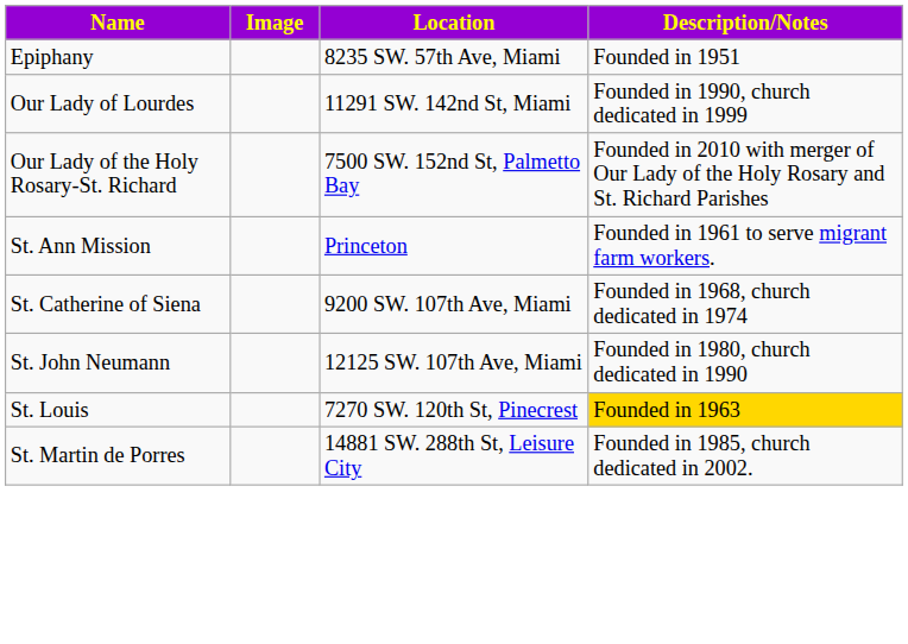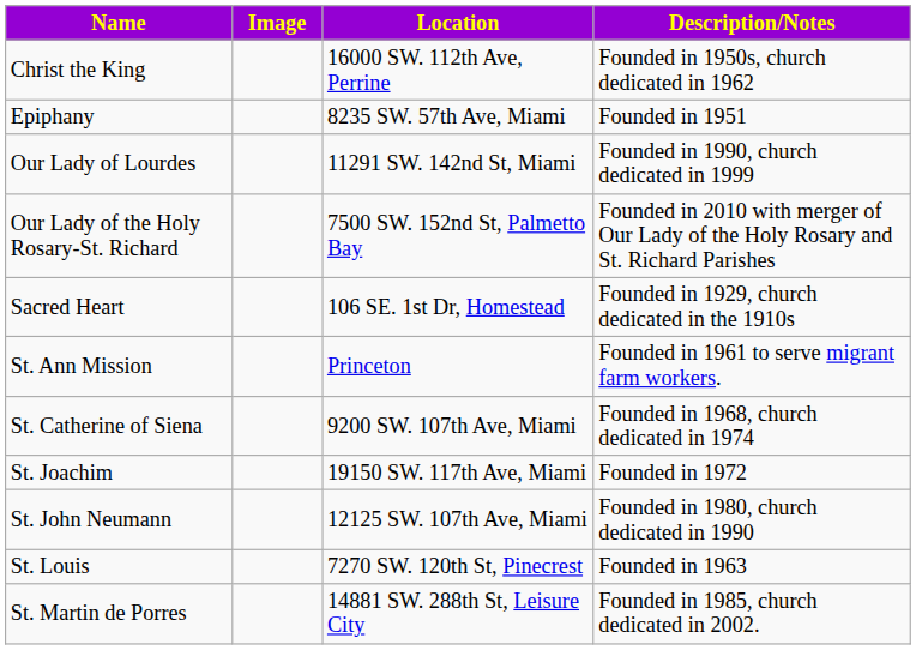+ row: Christ the King | 16000 SW. 112th Ave, Perrine | Founded in 1950s, church dedicated in 1962
+ row: Sacred Heart | 106 SE. 1st Dr, Homestead | Founded in 1929, church dedicated in the 1910s
+ row: St. Joachim | 19150 SW. 117th Ave, Miami | Founded in 1972
St. Louis | Description/Notes: gold background -> no background
